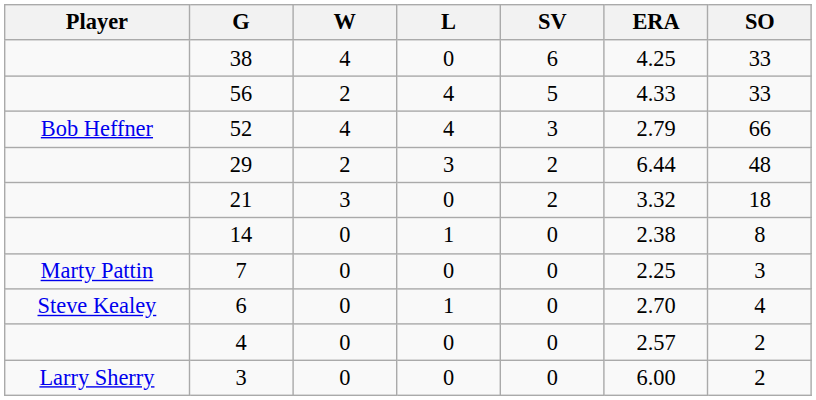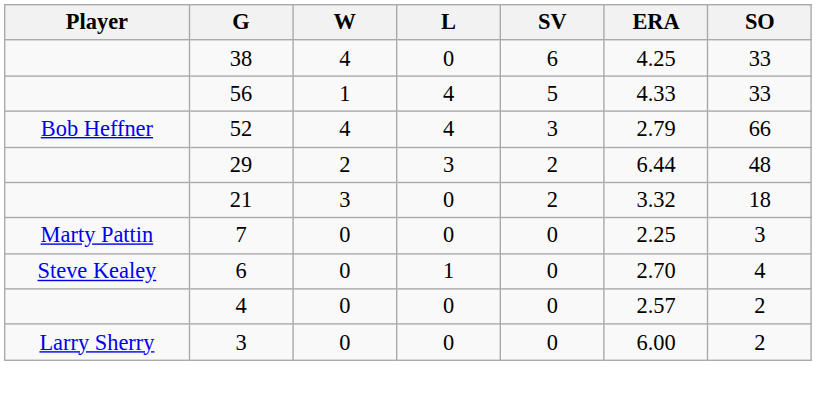56 | W: 2 -> 1
- row: 14 | 0 | 1 | 0 | 2.38 | 8
